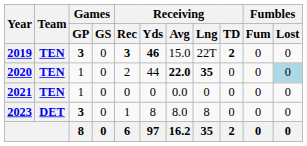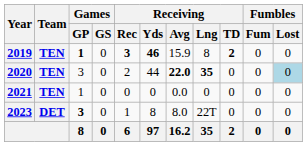2019 | Games / GP: 3 -> 1
2019 | Receiving / Avg: 15.0 -> 15.9
2019 | Receiving / Lng: 22T -> 8
2020 | Games / GP: 1 -> 3
2023 | Receiving / Lng: 8 -> 22T
